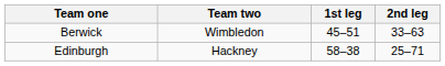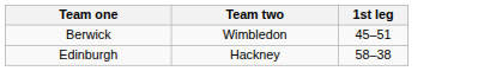- column: 2nd leg | 33–63 | 25–71
